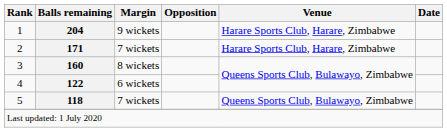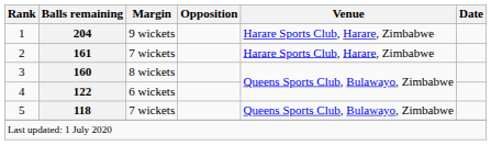2 | Balls remaining: 171 -> 161
